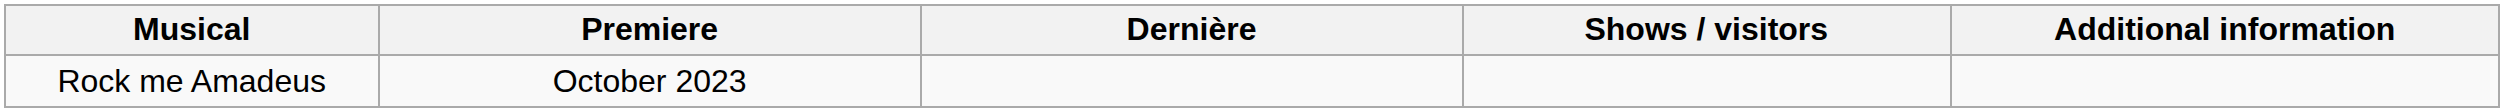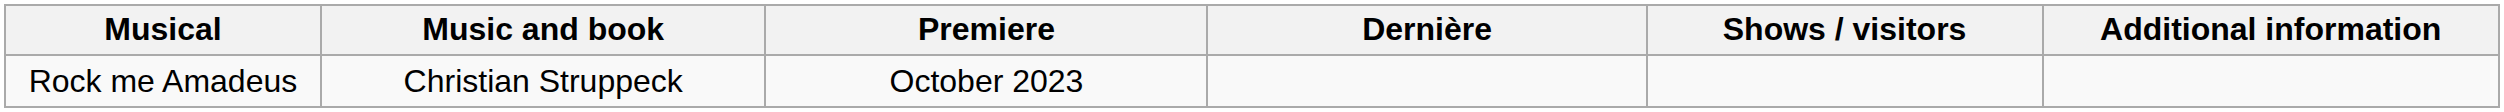+ column: Music and book | Christian Struppeck
